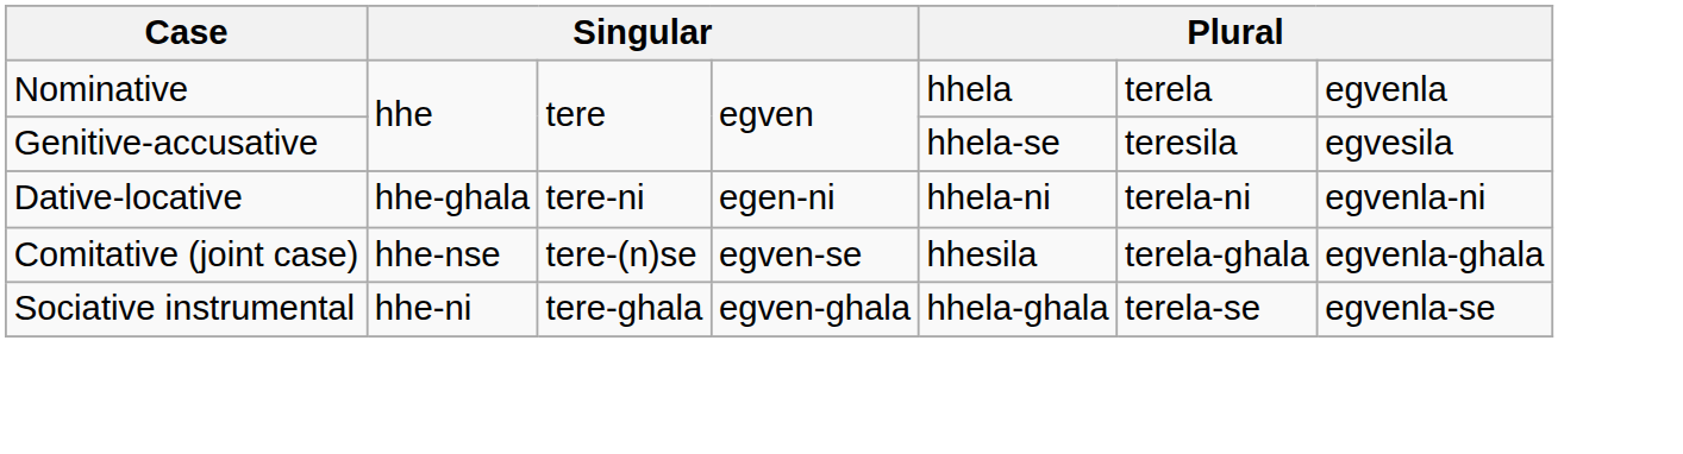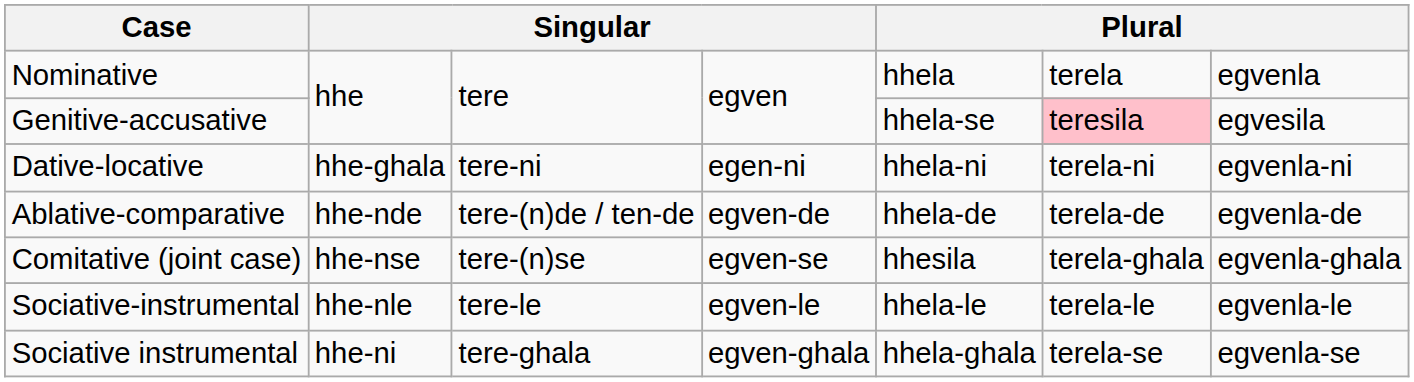Genitive-accusative | column 6: no background -> pink background
+ row: Ablative-comparative | hhe-nde | tere-(n)de / ten-de | egven-de | hhela-de | terela-de | egvenla-de
+ row: Sociative-instrumental | hhe-nle | tere-le | egven-le | hhela-le | terela-le | egvenla-le
